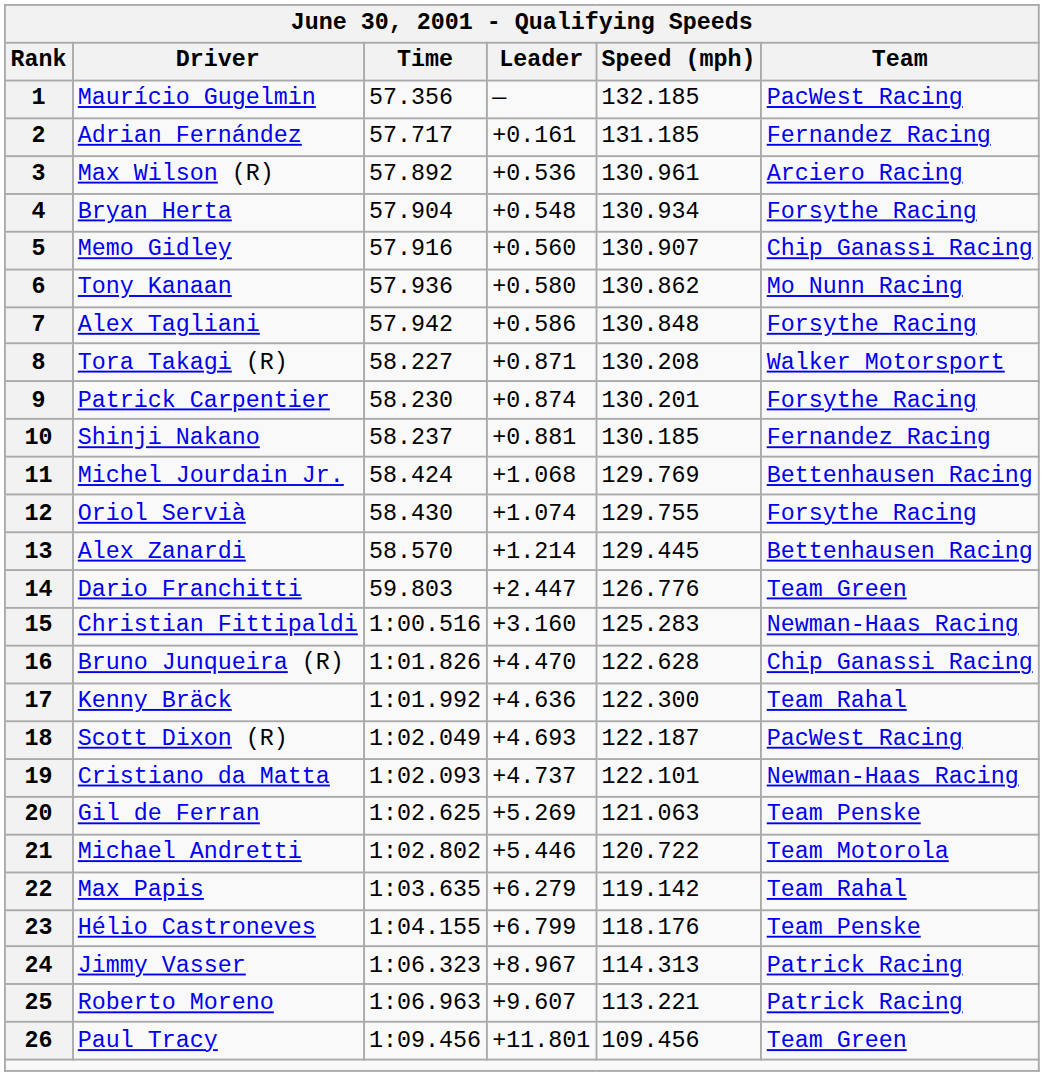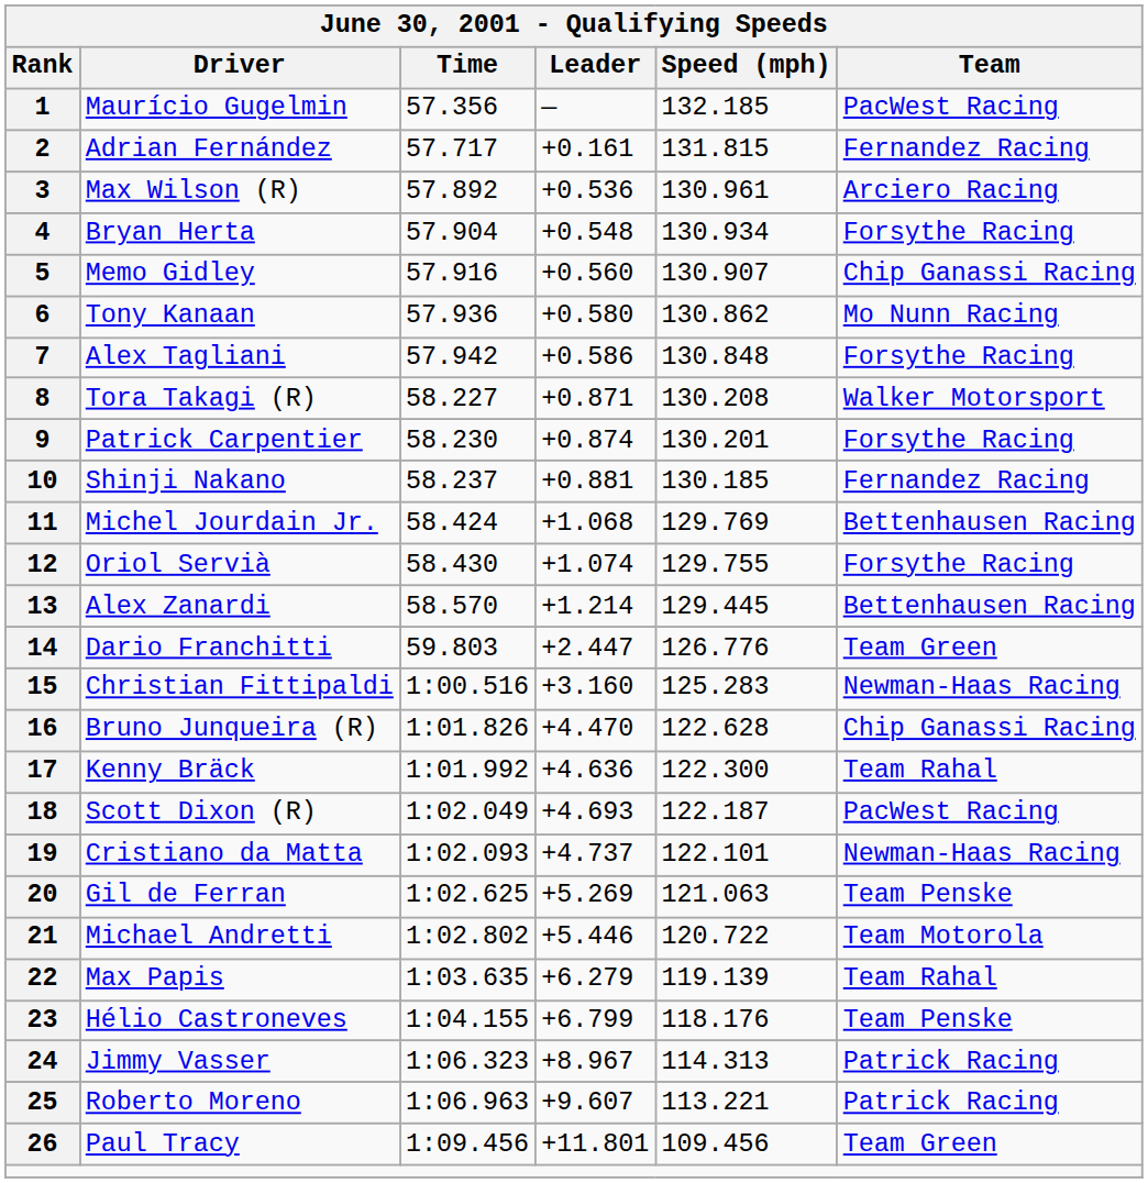2 | Speed (mph): 131.185 -> 131.815
22 | Speed (mph): 119.142 -> 119.139
